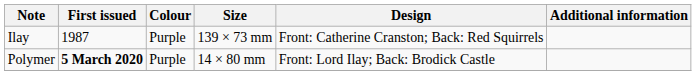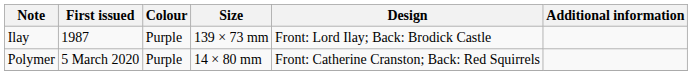Ilay | Design: Front: Catherine Cranston; Back: Red Squirrels -> Front: Lord Ilay; Back: Brodick Castle
Polymer | First issued: bold -> normal
Polymer | Design: Front: Lord Ilay; Back: Brodick Castle -> Front: Catherine Cranston; Back: Red Squirrels
